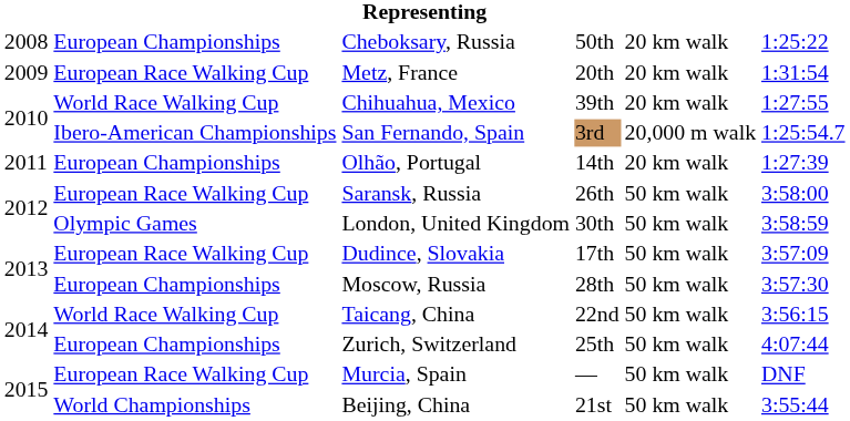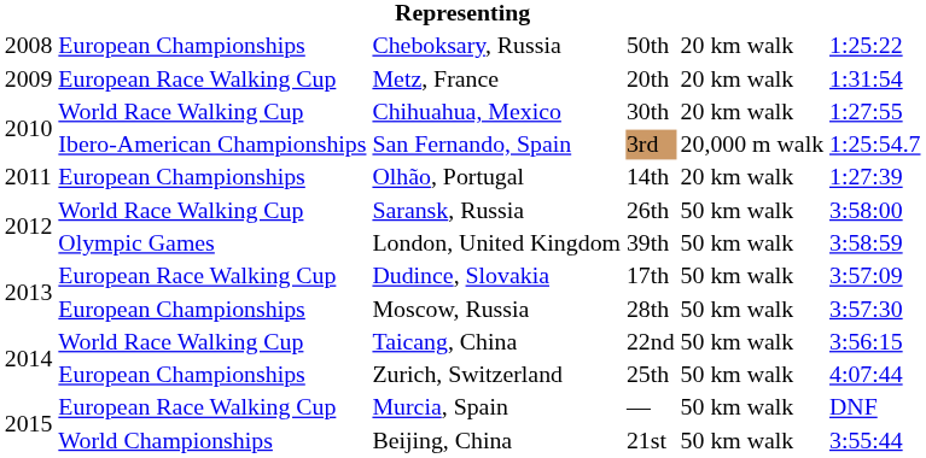Chihuahua, Mexico | column 4: 39th -> 30th
Saransk, Russia | column 2: European Race Walking Cup -> World Race Walking Cup
London, United Kingdom | column 4: 30th -> 39th
